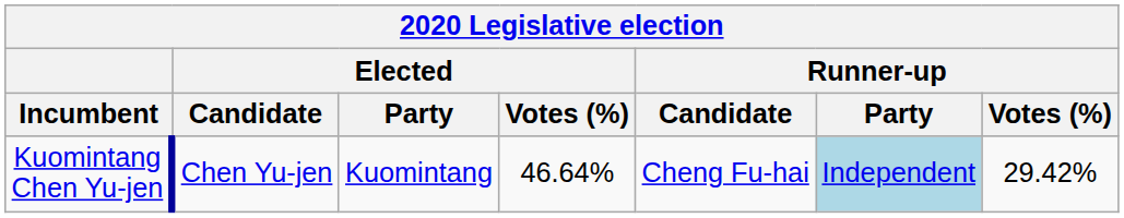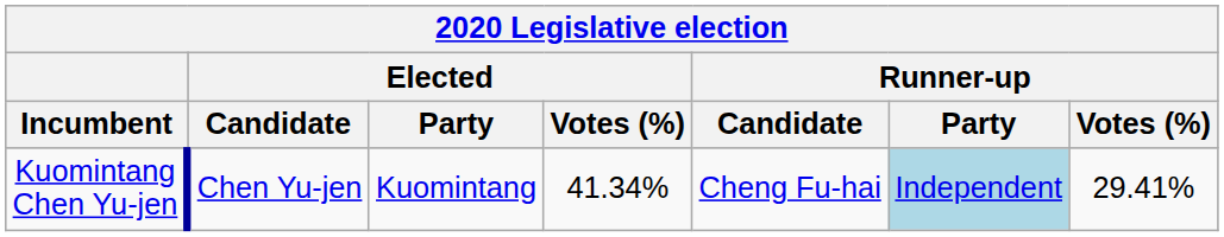Kuomintang Chen Yu-jen | Elected / Votes (%): 46.64% -> 41.34%
Kuomintang Chen Yu-jen | Runner-up / Votes (%): 29.42% -> 29.41%
